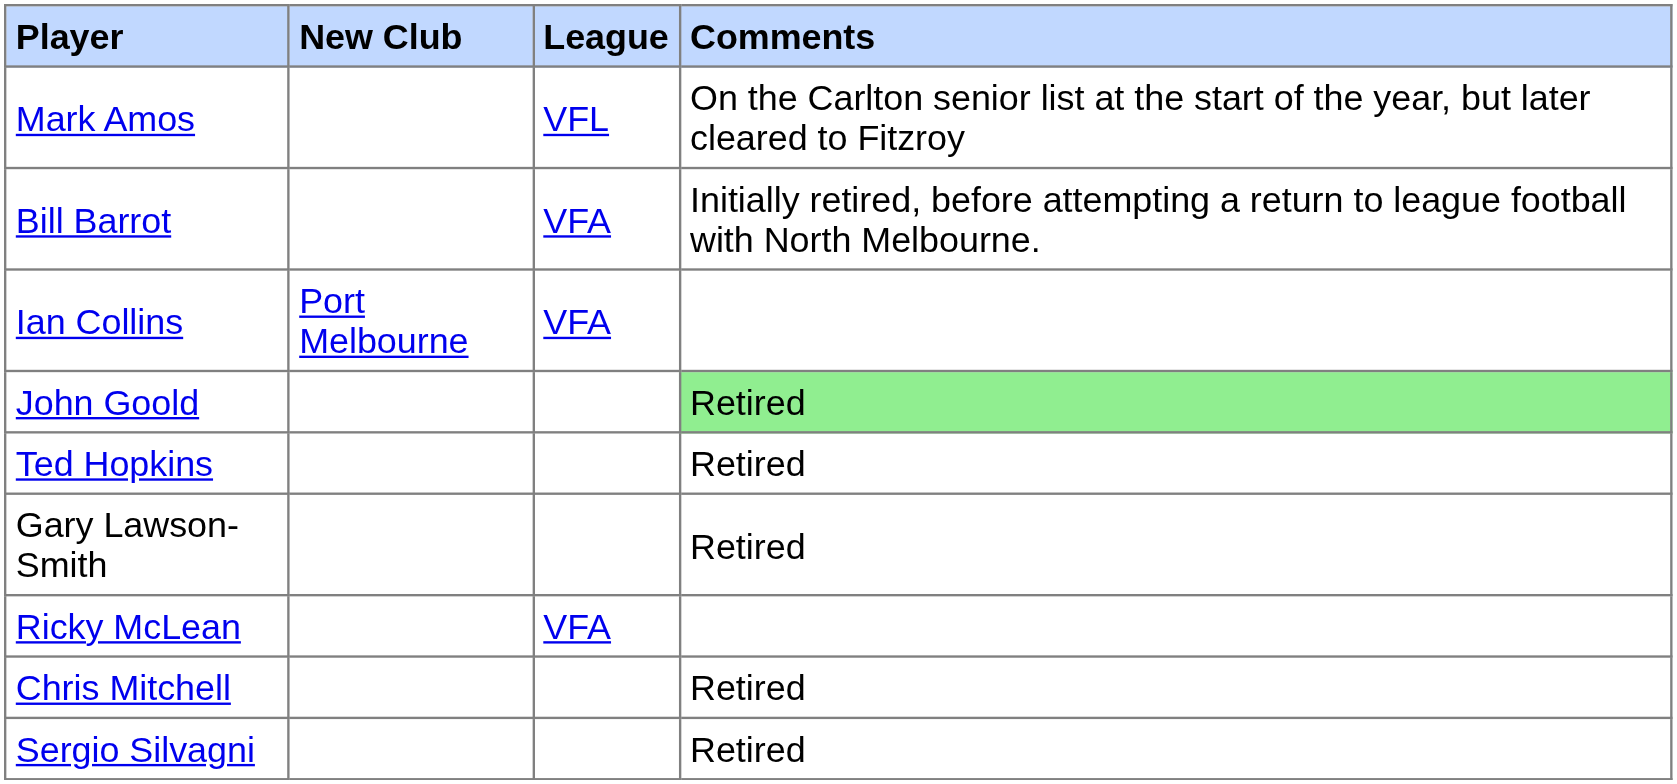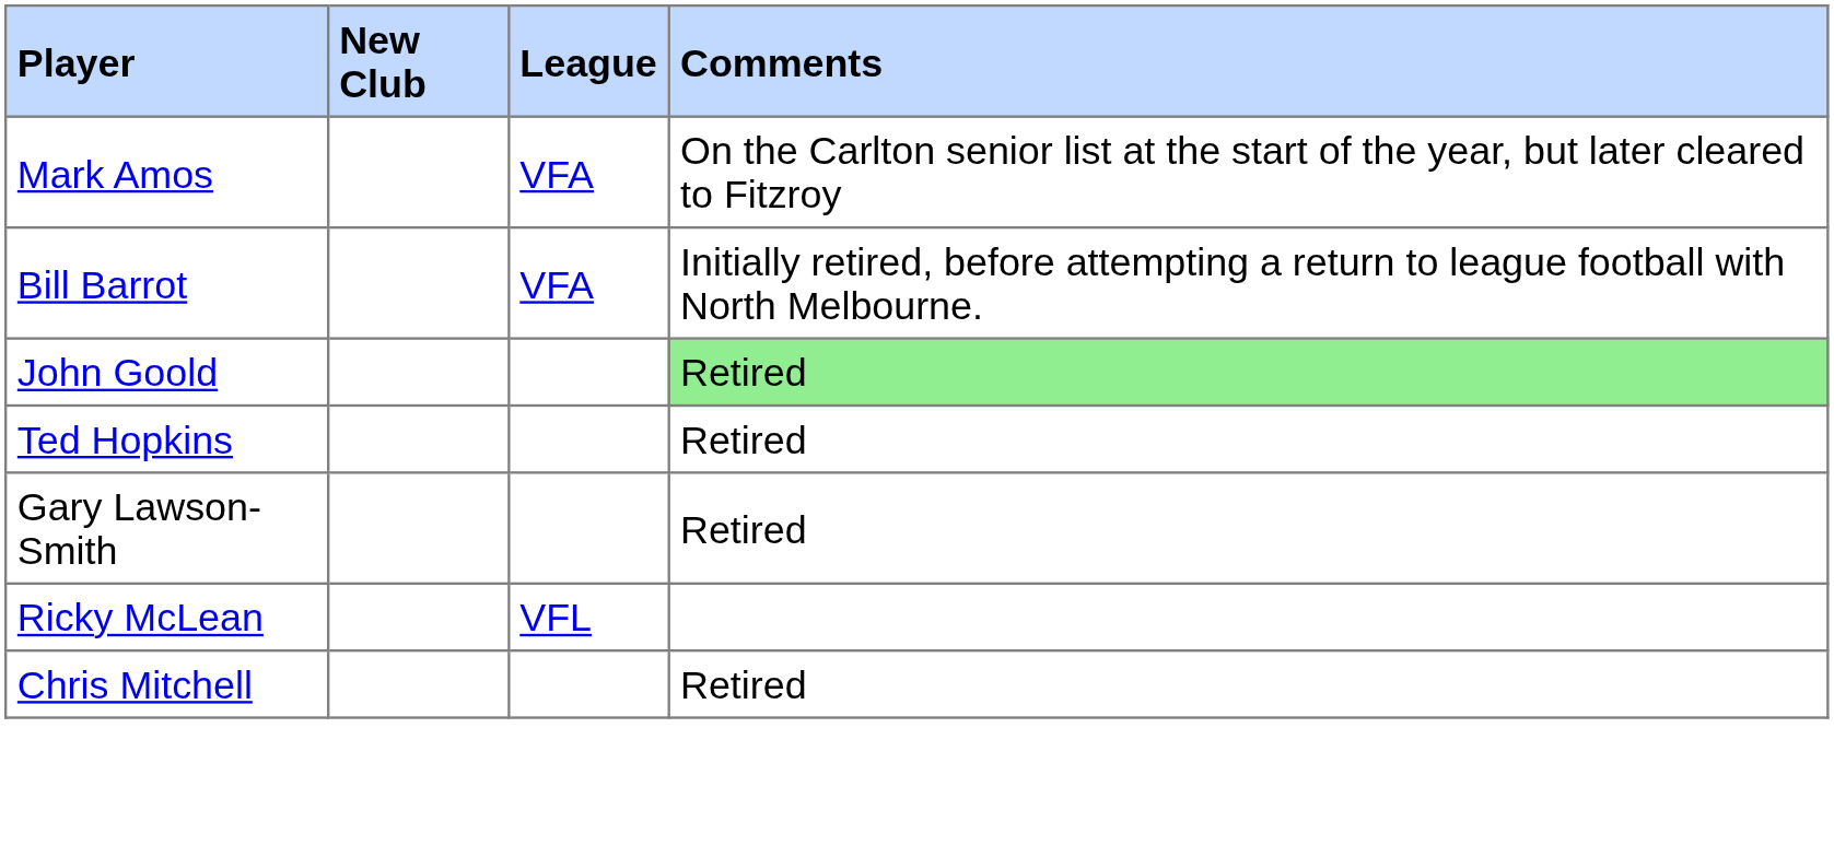Mark Amos | League: VFL -> VFA
- row: Ian Collins | Port Melbourne | VFA
Ricky McLean | League: VFA -> VFL
- row: Sergio Silvagni | Retired
